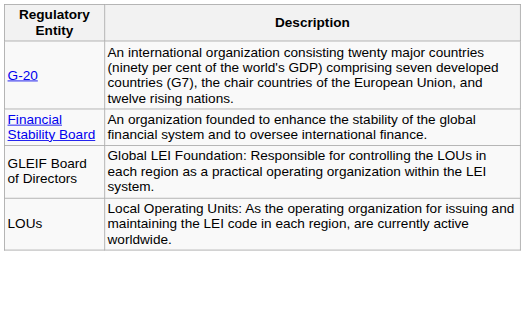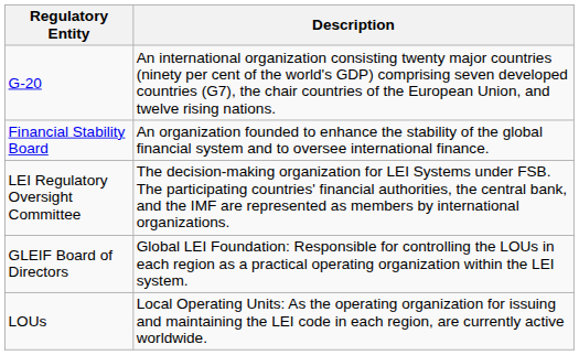+ row: LEI Regulatory Oversight Committee | The decision-making organization for LEI Systems under FSB. The participating countries' financial authorities, the central bank, and the IMF are represented as members by international organizations.
